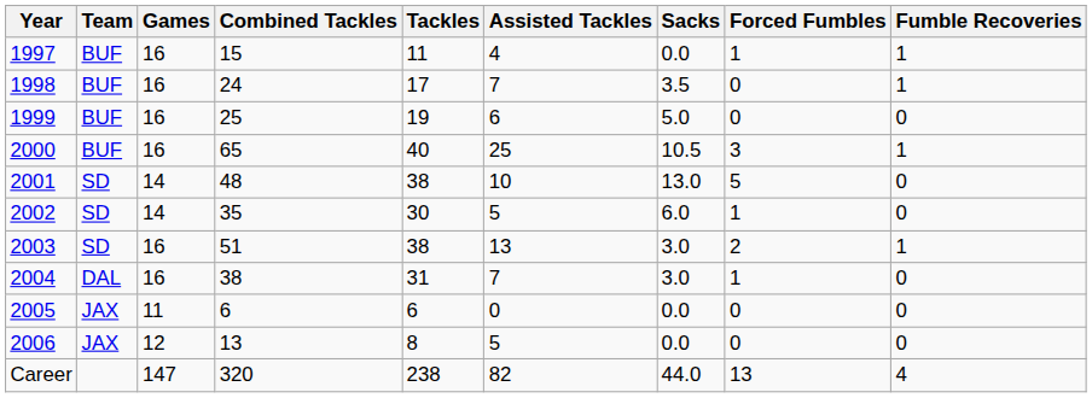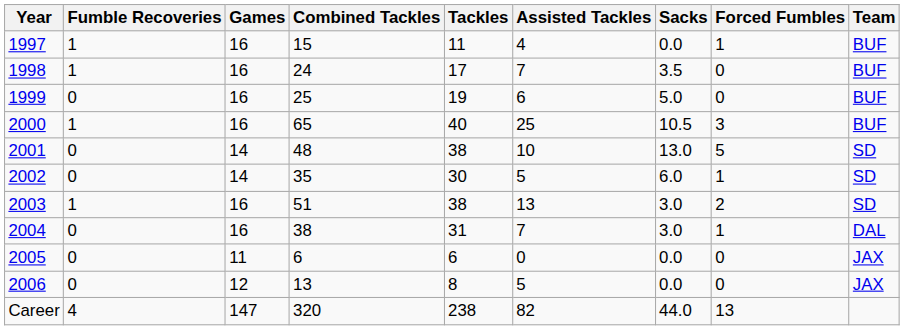columns swapped: Team <-> Fumble Recoveries
